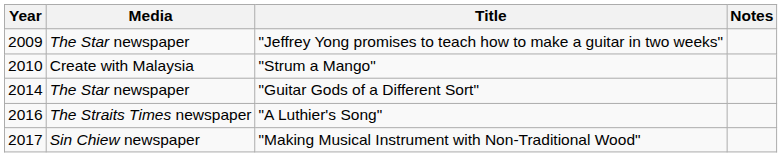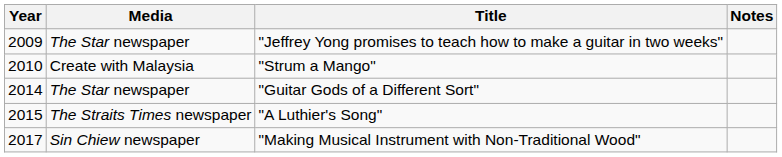"A Luthier's Song" | Year: 2016 -> 2015
